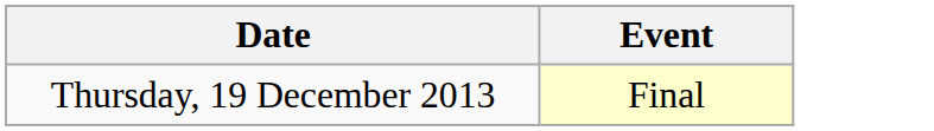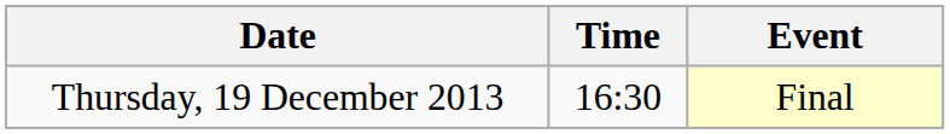+ column: Time | 16:30
